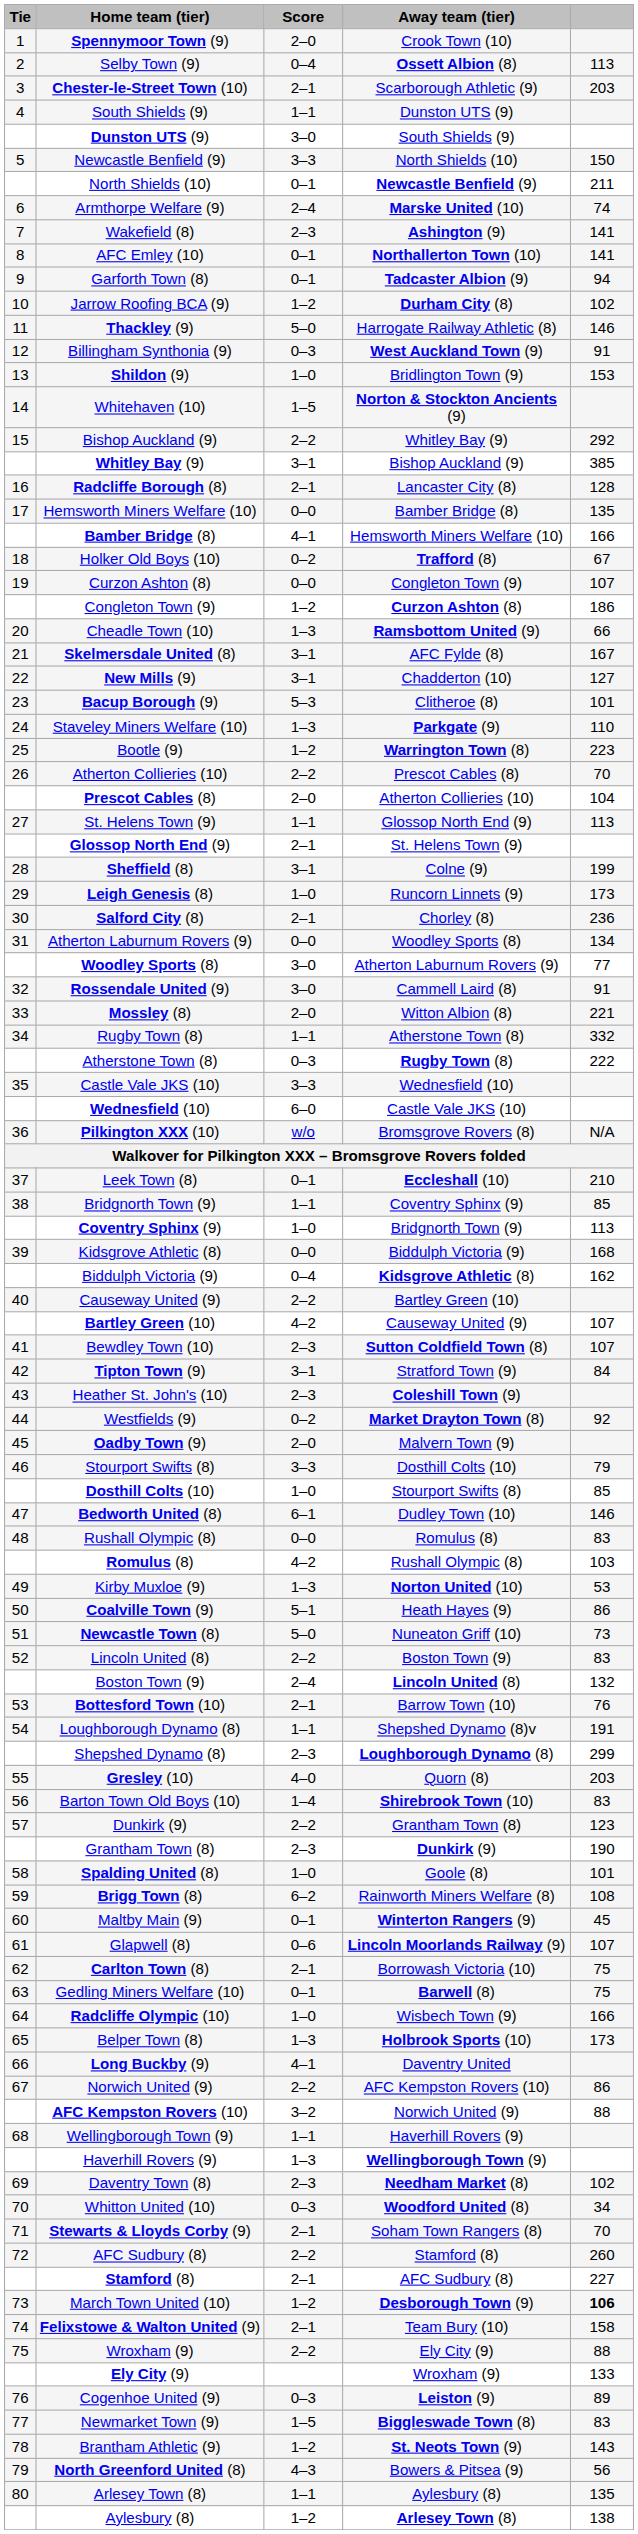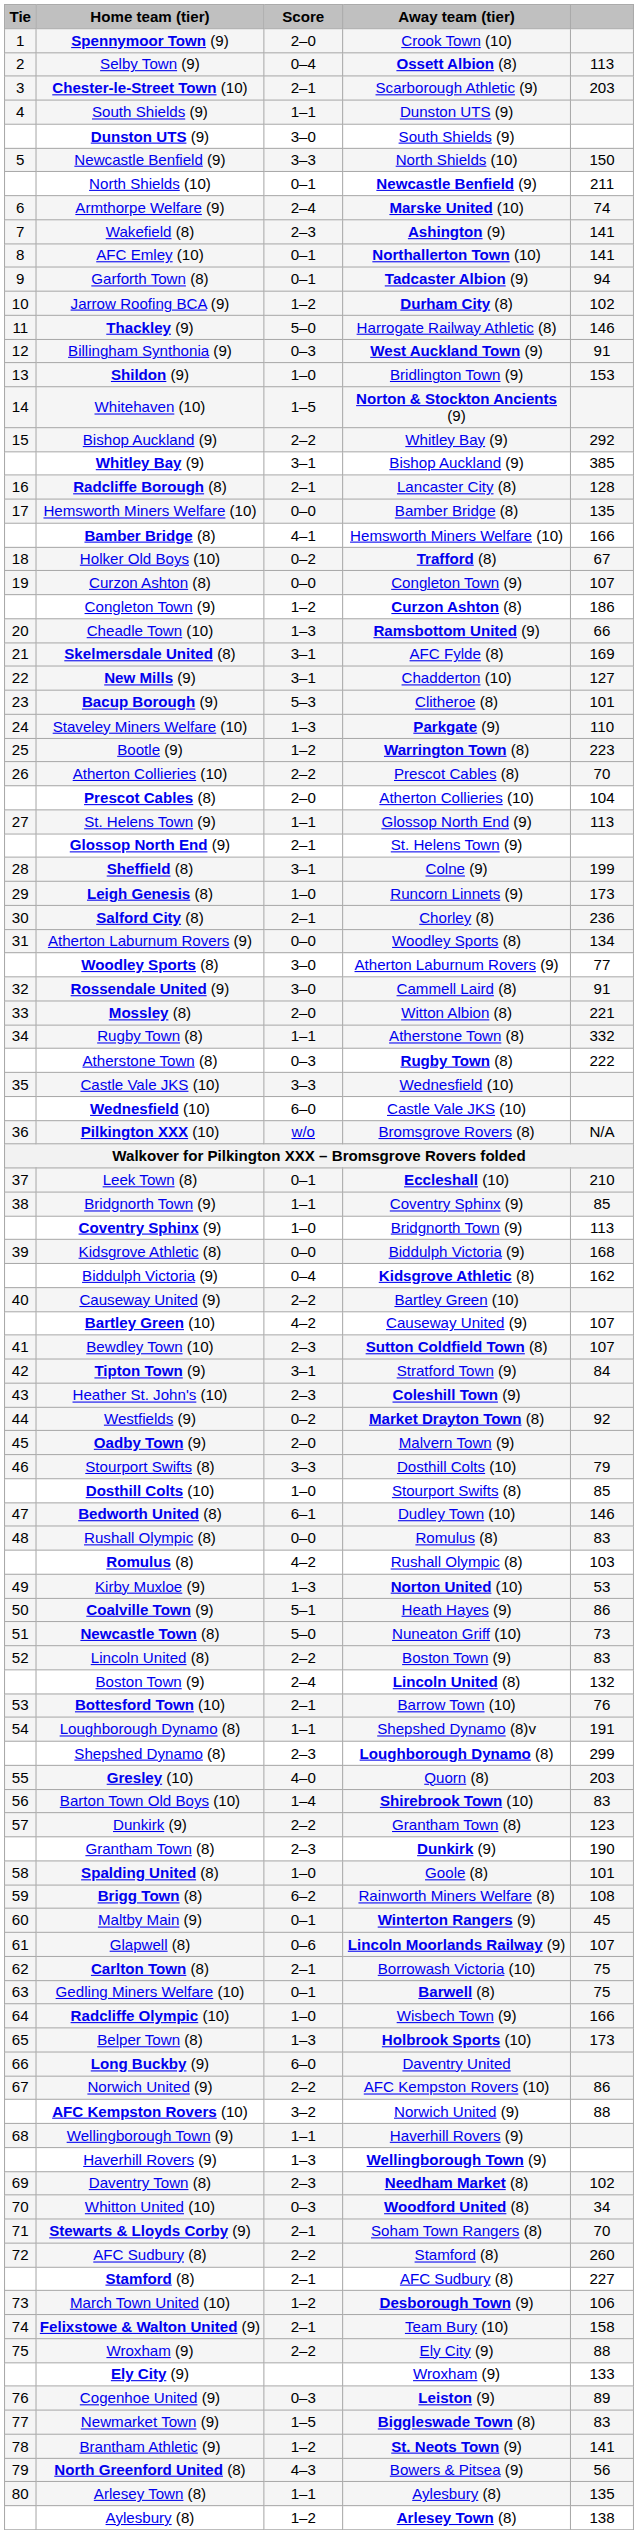Skelmersdale United (8) | column 5: 167 -> 169
Long Buckby (9) | Score: 4–1 -> 6–0
March Town United (10) | column 5: bold -> normal
Brantham Athletic (9) | column 5: 143 -> 141
